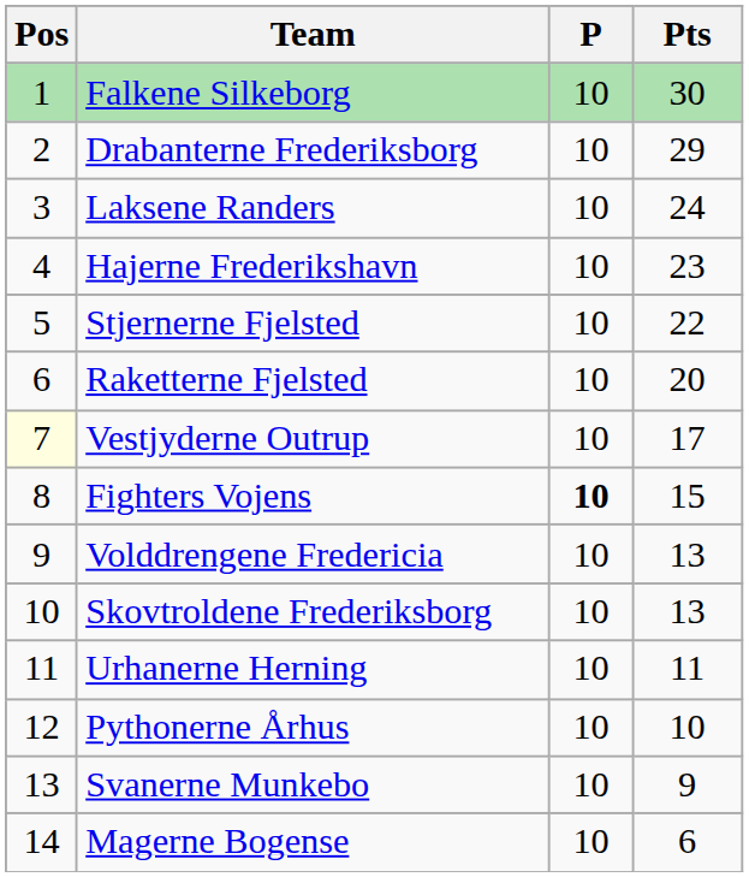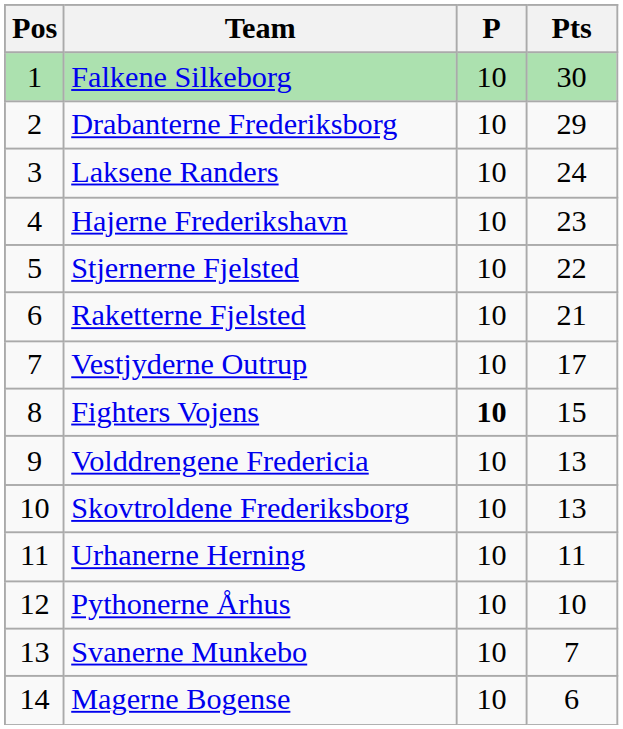Raketterne Fjelsted | Pts: 20 -> 21
Vestjyderne Outrup | Pos: lightyellow background -> no background
Svanerne Munkebo | Pts: 9 -> 7
